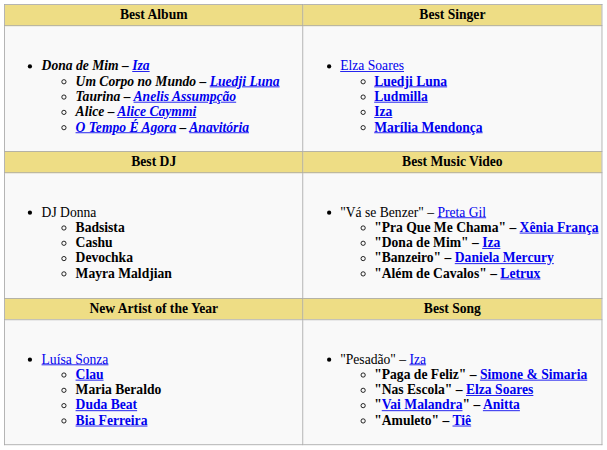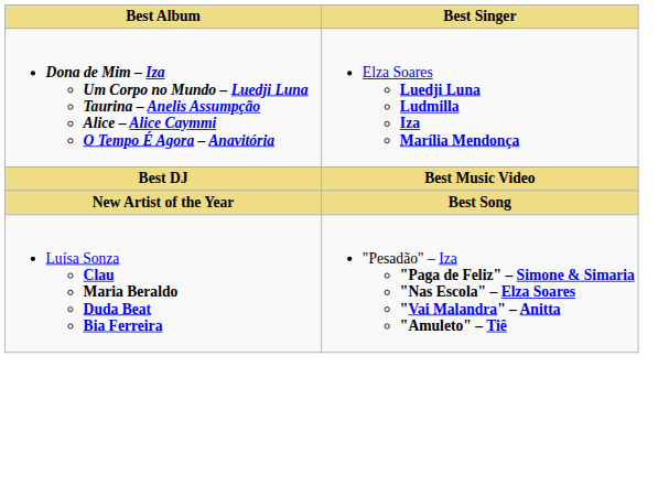- row: DJ Donna Badsista Cashu Devochka Mayra Maldjian | "Vá se Benzer" – Preta Gil "Pra Que Me Chama" – Xênia França "Dona de Mim" – Iza "Banzeiro" – Daniela Mercury "Além de Cavalos" – Letrux
